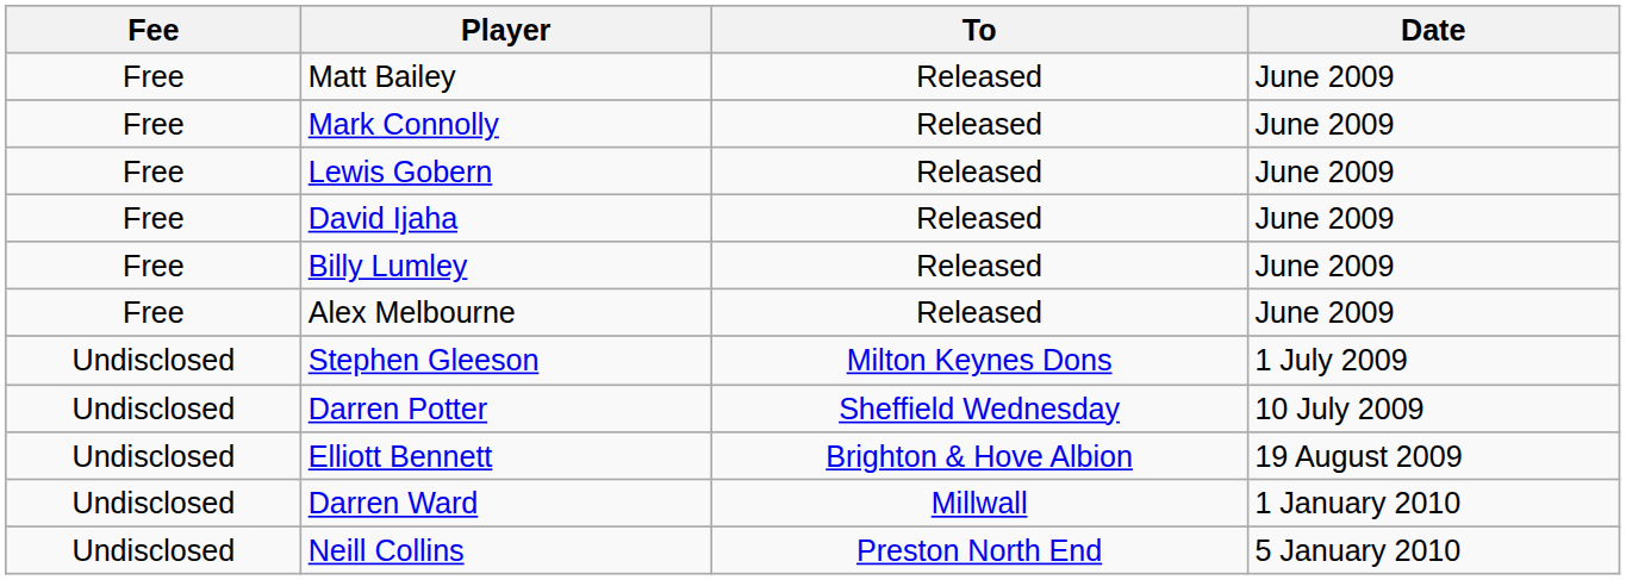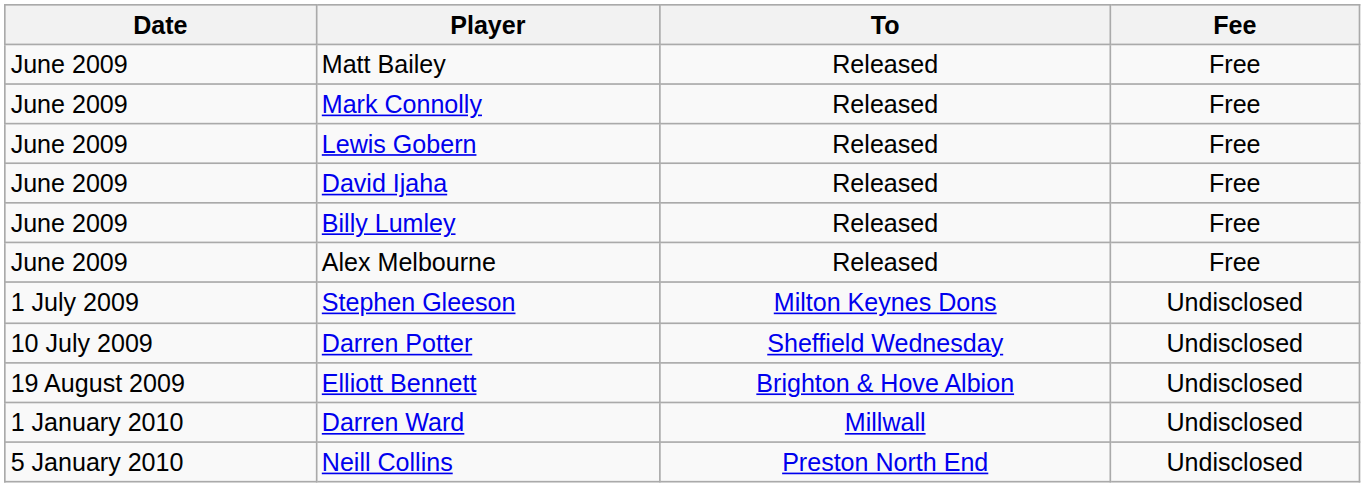columns swapped: Date <-> Fee
